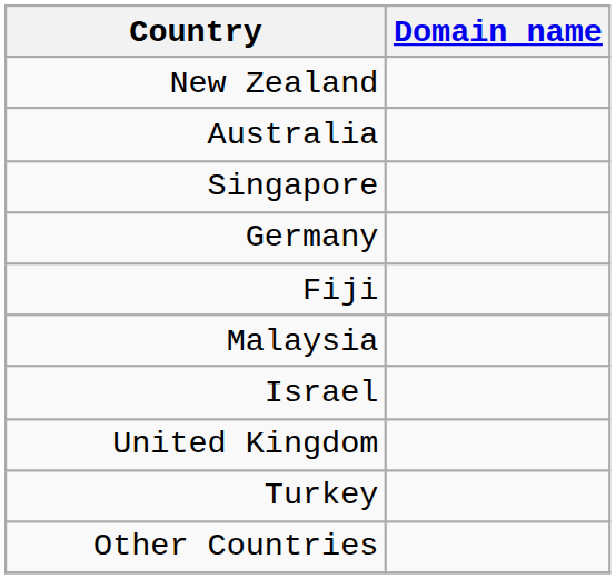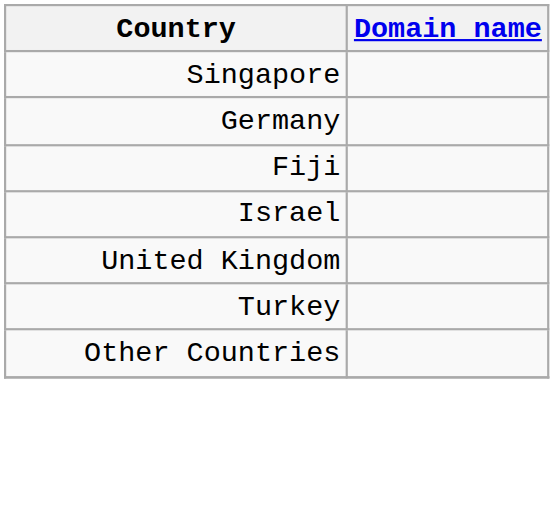- row: New Zealand
- row: Australia
- row: Malaysia
